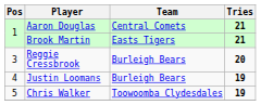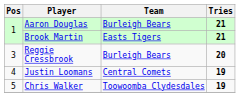Aaron Douglas | Team: Central Comets -> Burleigh Bears
Justin Loomans | Team: Burleigh Bears -> Central Comets
